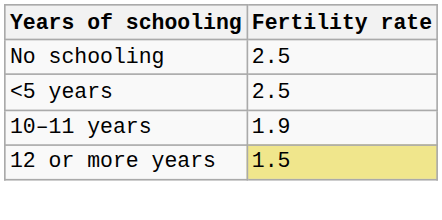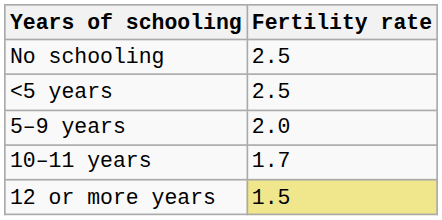+ row: 5–9 years | 2.0
10–11 years | Fertility rate: 1.9 -> 1.7
